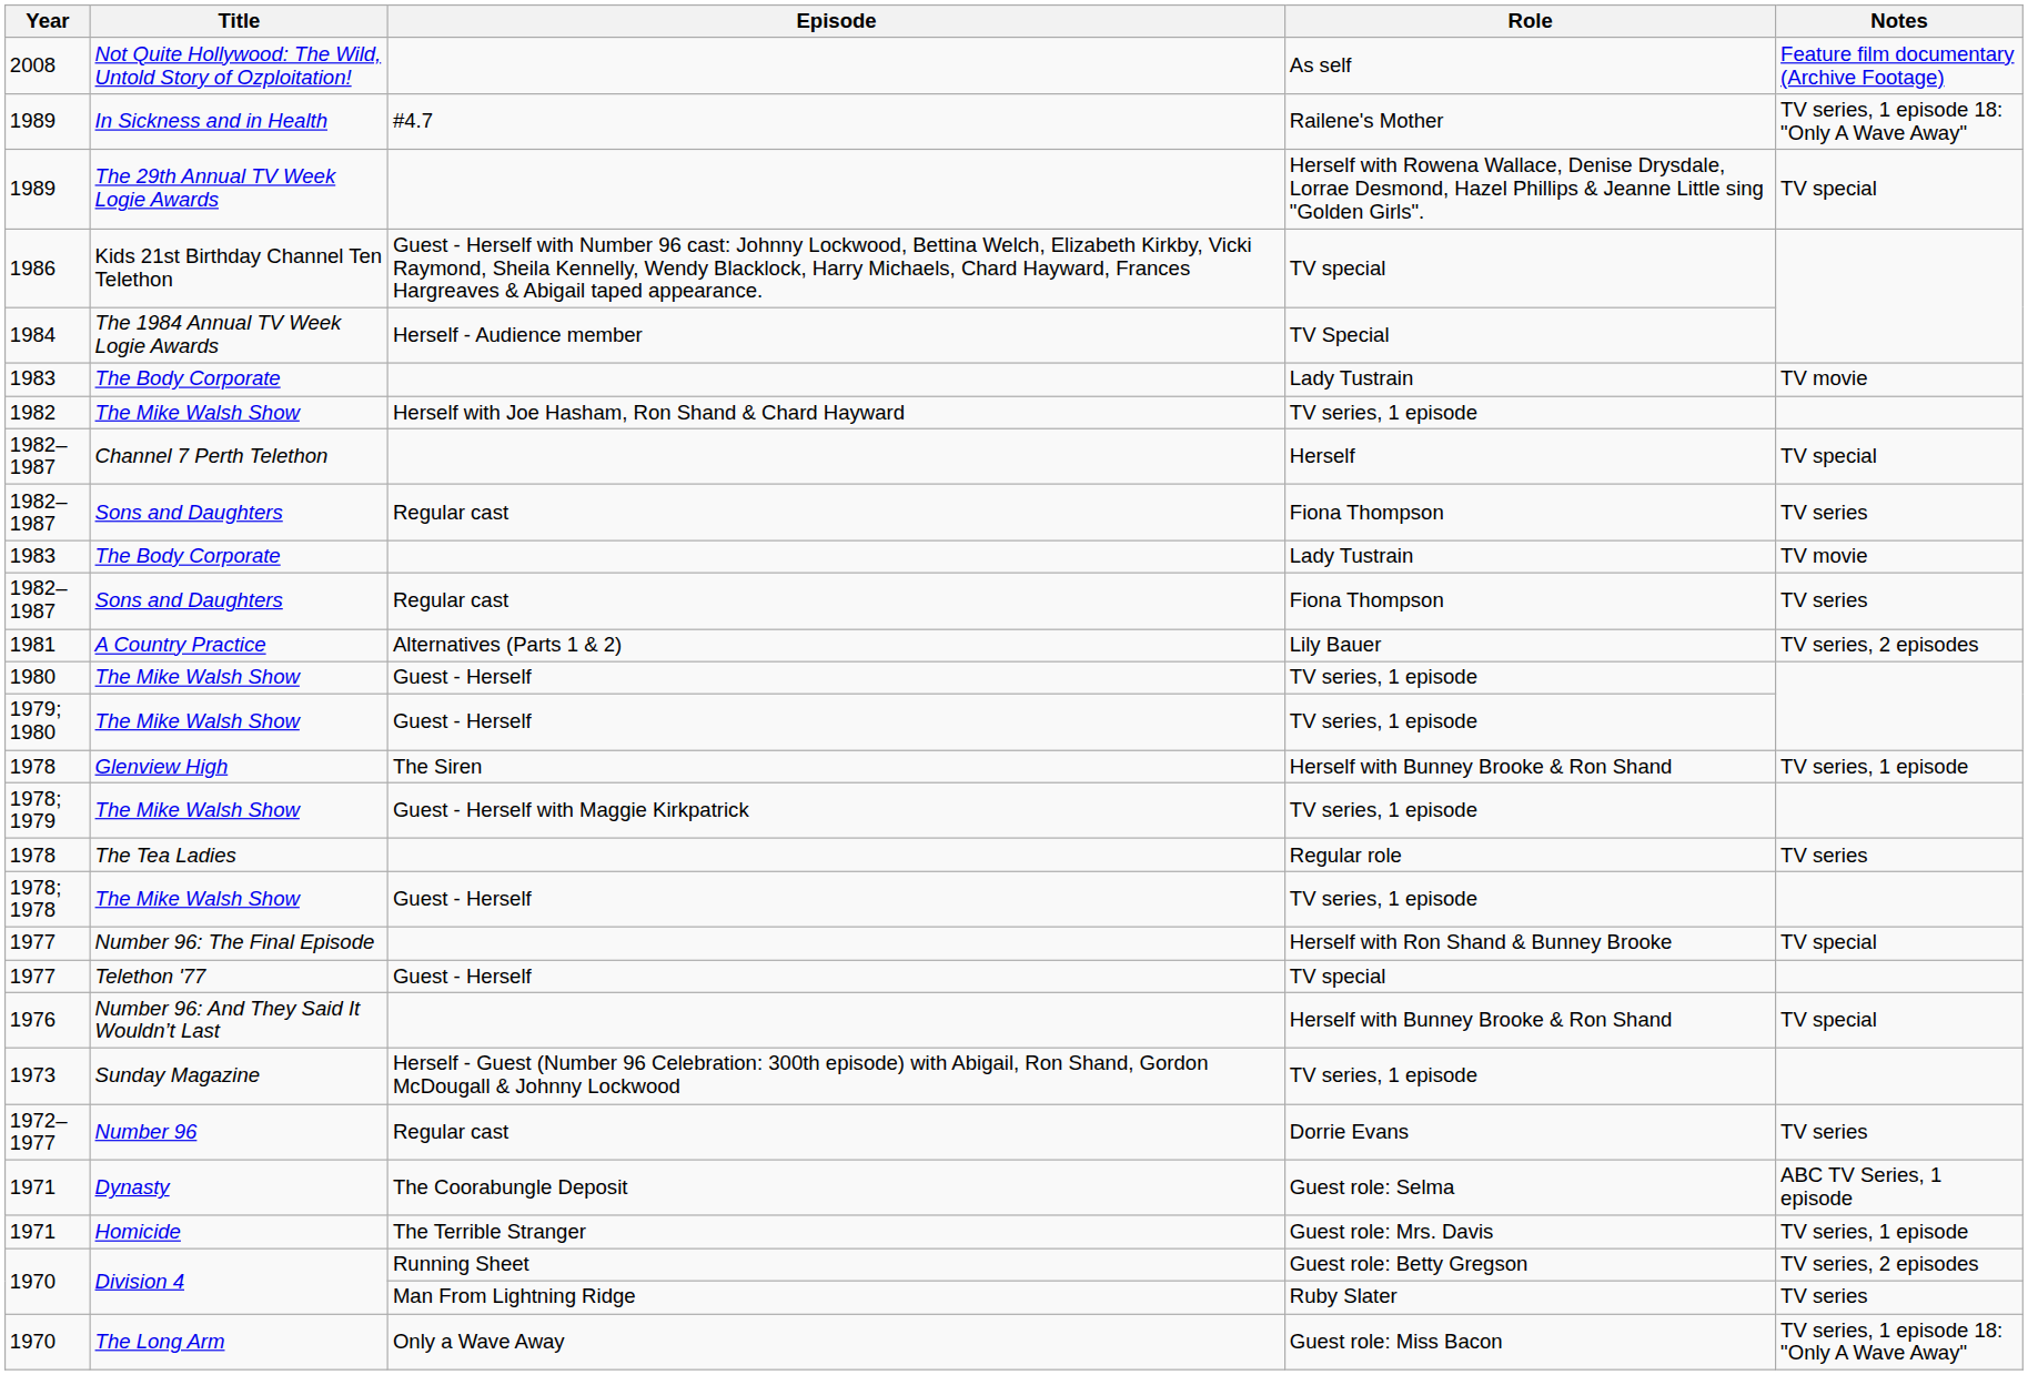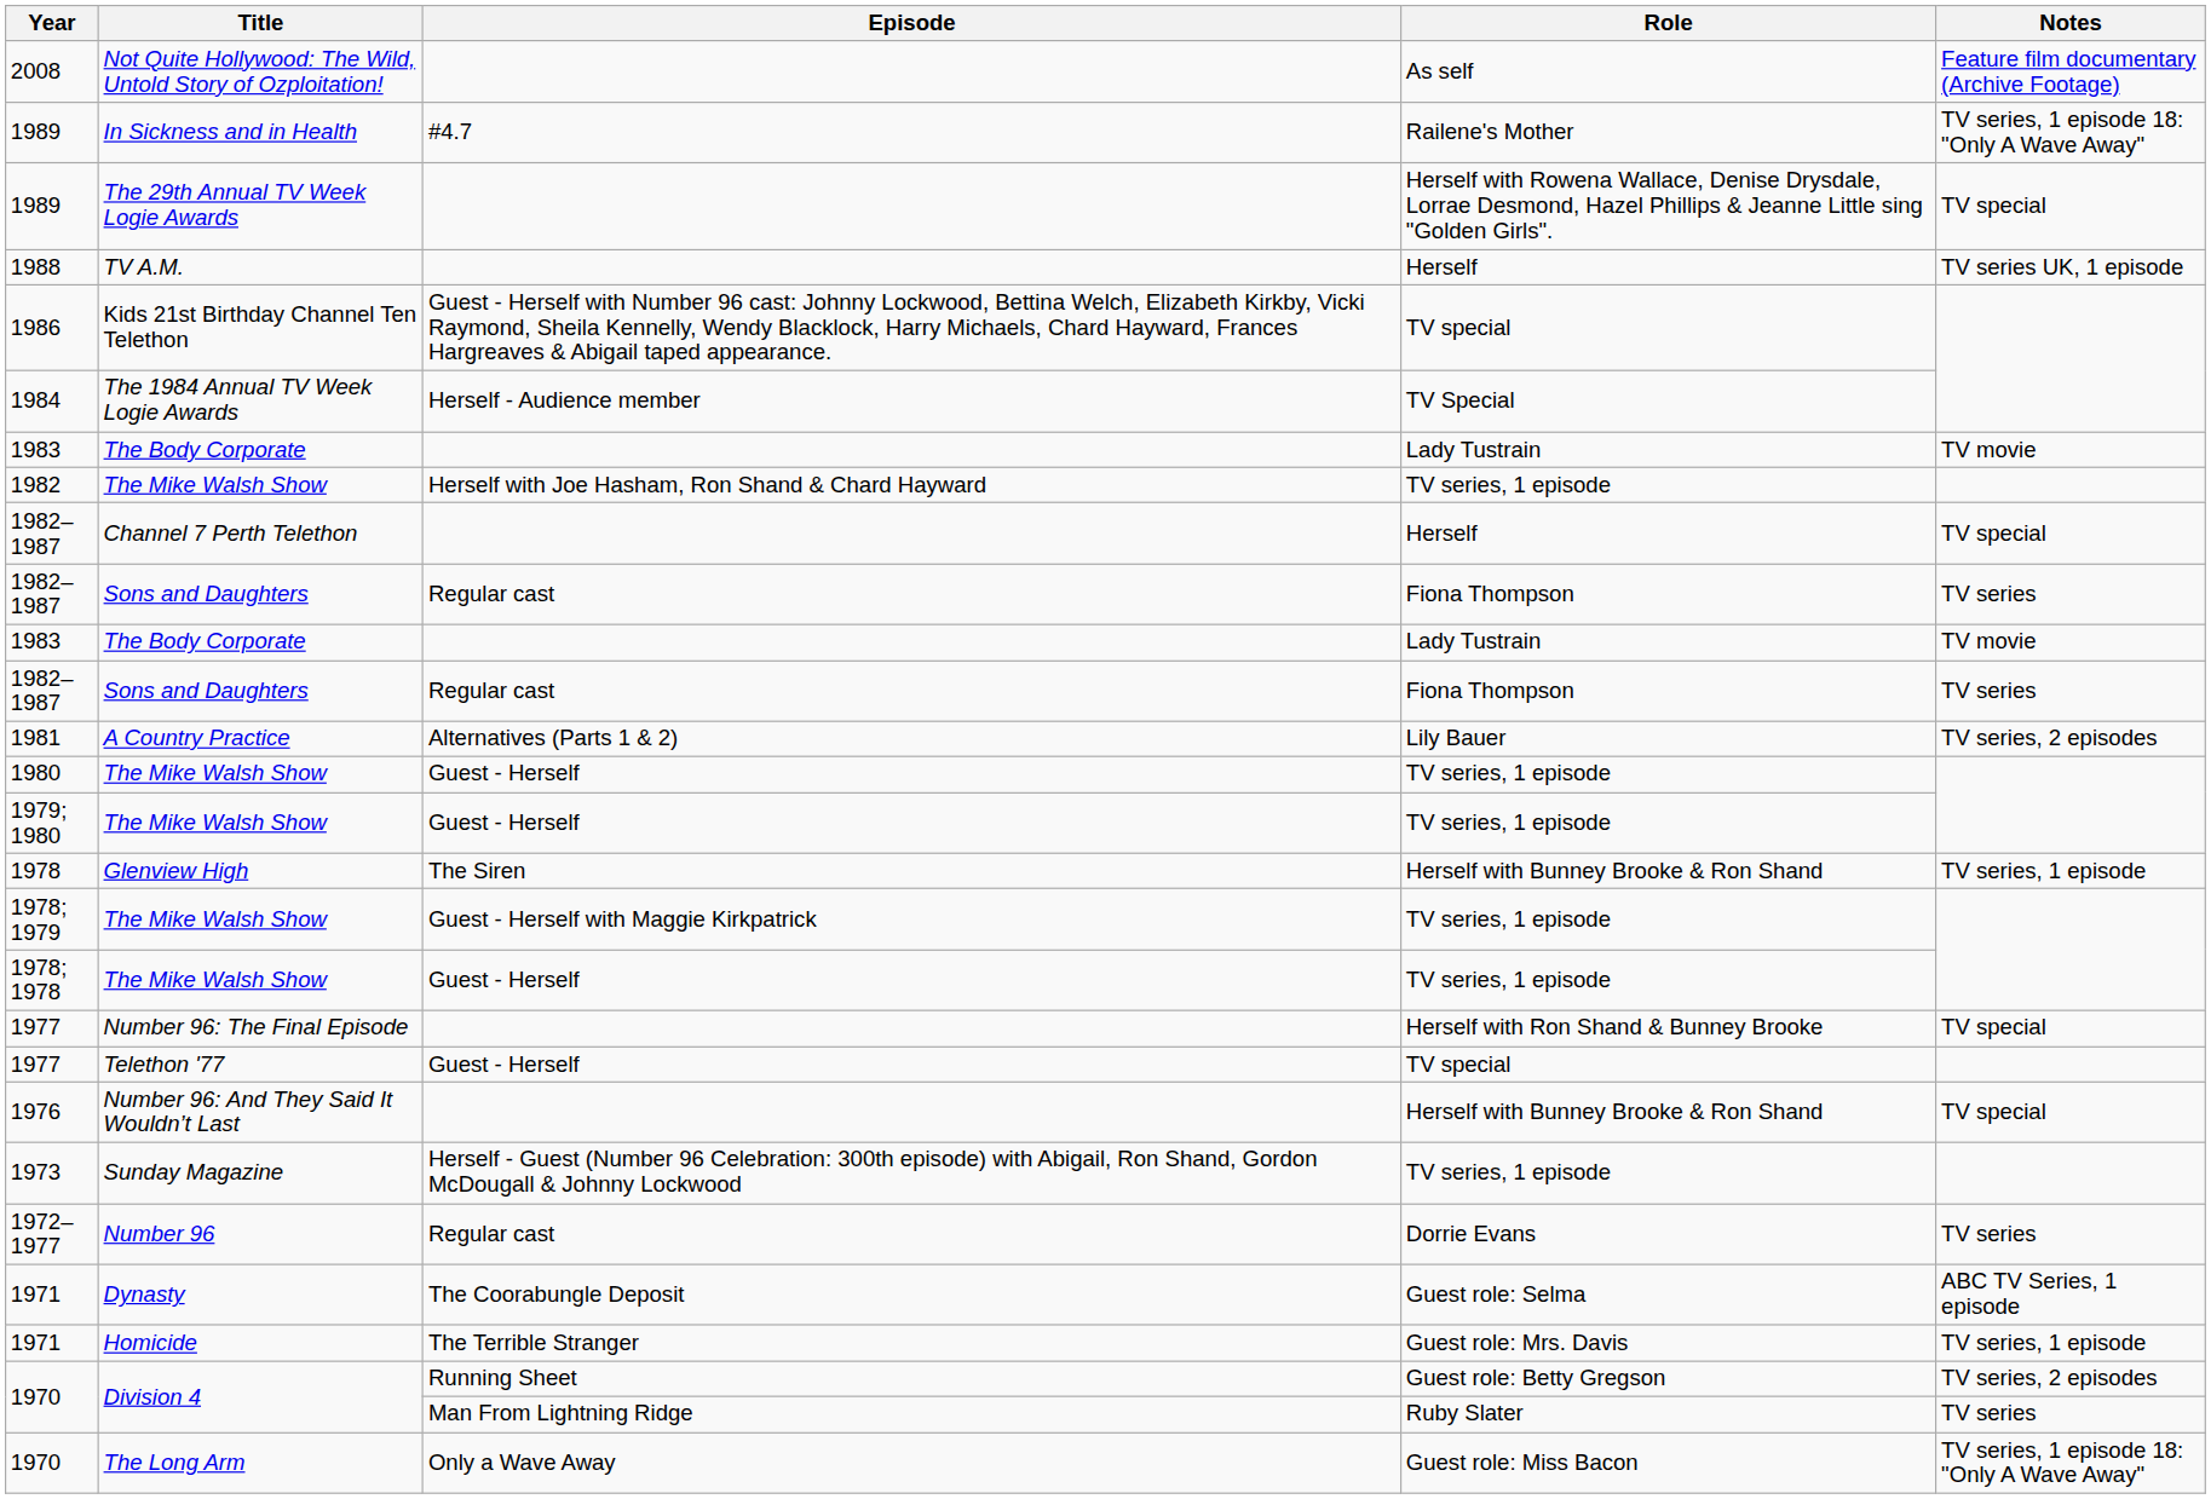+ row: 1988 | TV A.M. | Herself | TV series UK, 1 episode
- row: 1978 | The Tea Ladies | Regular role | TV series
